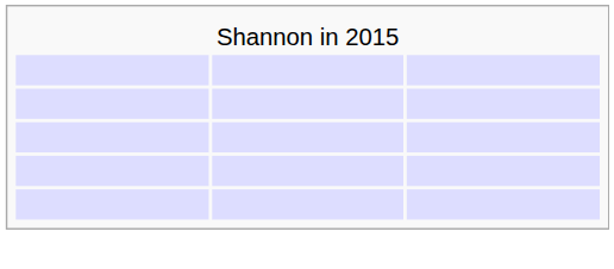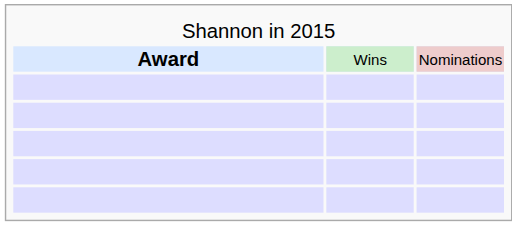+ row: Award | Wins | Nominations
